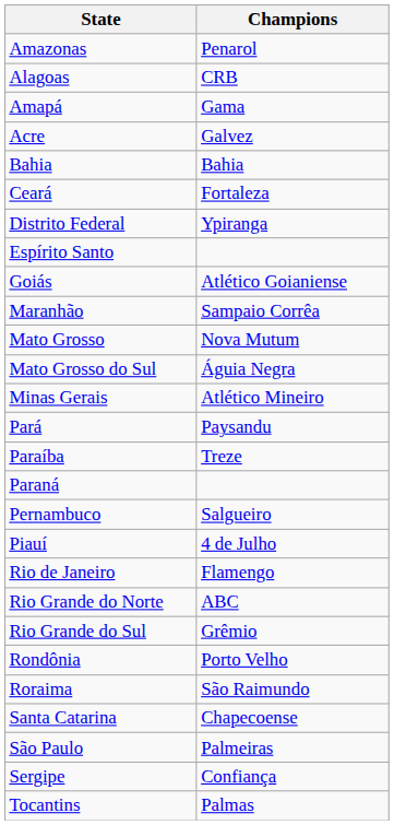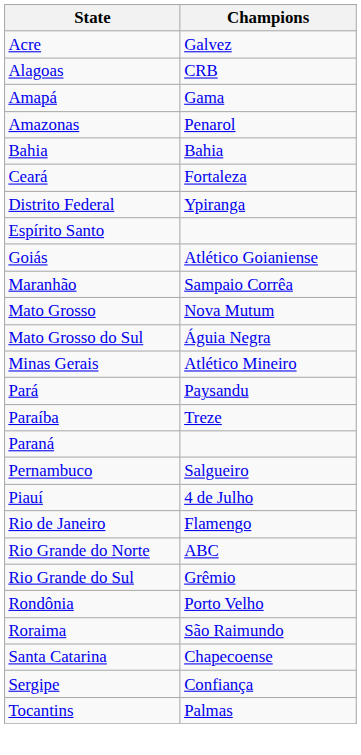rows swapped: Acre <-> Amazonas
- row: São Paulo | Palmeiras
